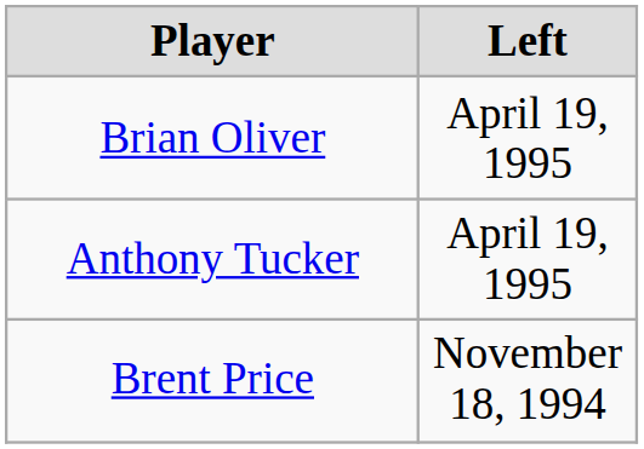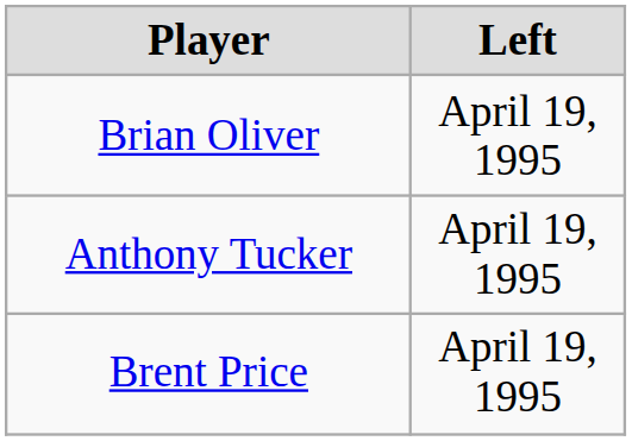Brent Price | Left: November 18, 1994 -> April 19, 1995
